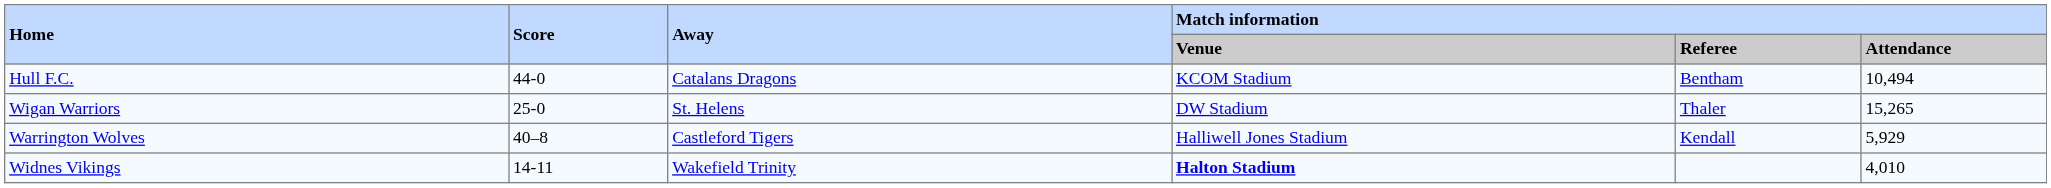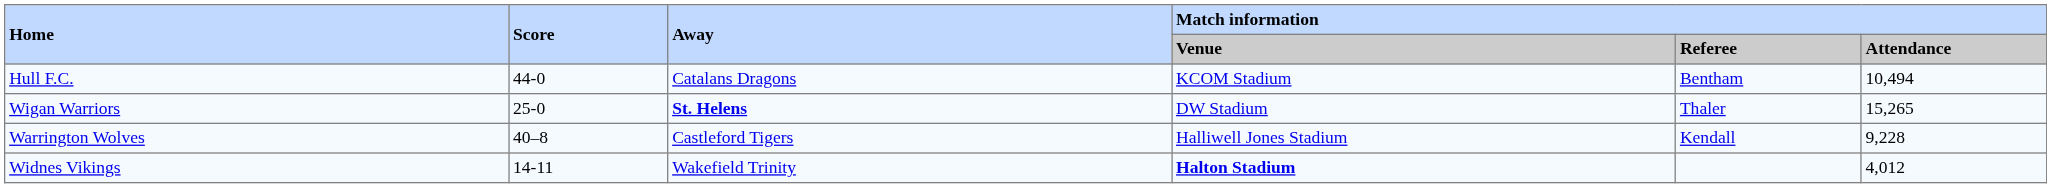Wigan Warriors | Away: normal -> bold
Warrington Wolves | Match information / Attendance: 5,929 -> 9,228
Widnes Vikings | Match information / Attendance: 4,010 -> 4,012
